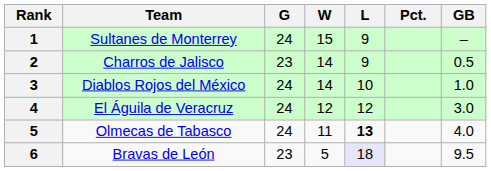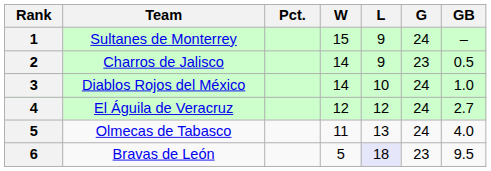columns swapped: G <-> Pct.
El Águila de Veracruz | GB: 3.0 -> 2.7
Olmecas de Tabasco | L: bold -> normal
